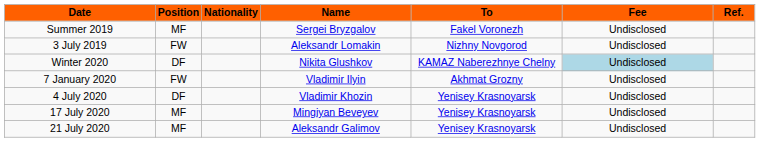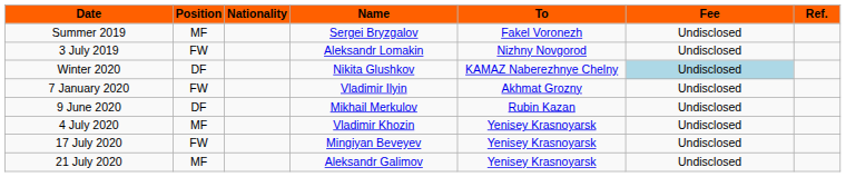+ row: 9 June 2020 | DF | Mikhail Merkulov | Rubin Kazan | Undisclosed
4 July 2020 | Position: DF -> MF
17 July 2020 | Position: MF -> FW
